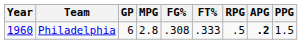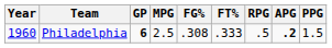Philadelphia | GP: normal -> bold
Philadelphia | MPG: 2.8 -> 2.5
